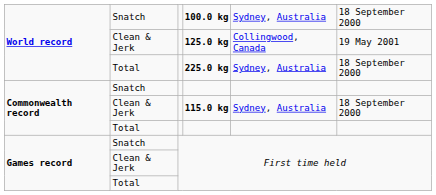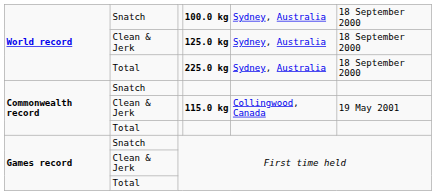125.0 kg | column 5: Collingwood, Canada -> Sydney, Australia
125.0 kg | column 6: 19 May 2001 -> 18 September 2000
115.0 kg | column 5: Sydney, Australia -> Collingwood, Canada
115.0 kg | column 6: 18 September 2000 -> 19 May 2001
